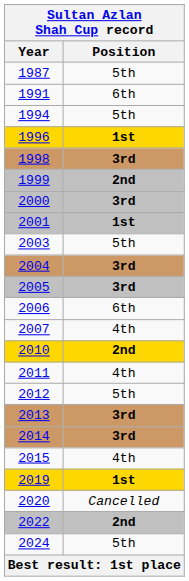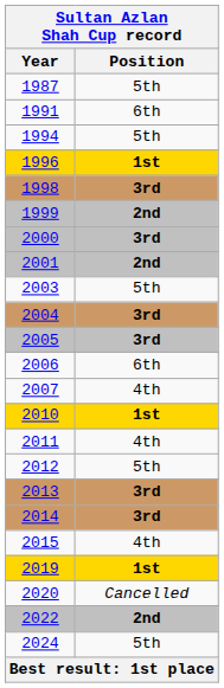2001 | Position: 1st -> 2nd
2010 | Position: 2nd -> 1st
